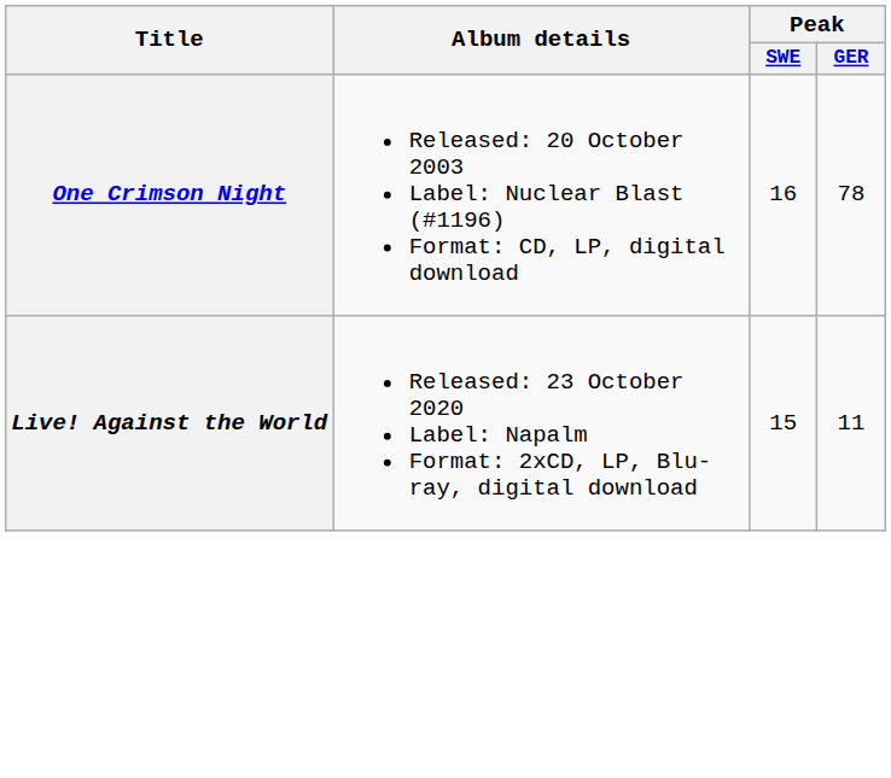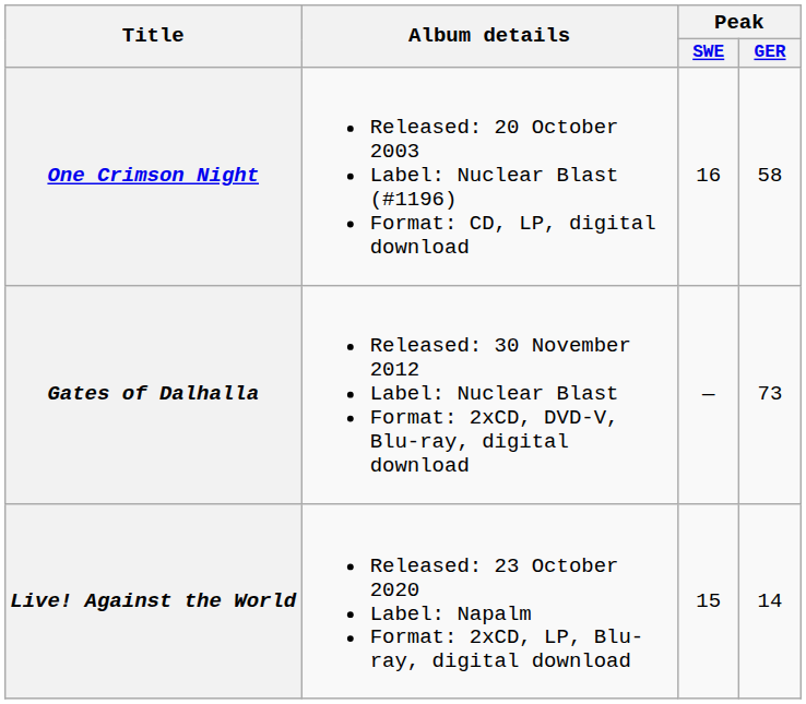One Crimson Night | Peak / GER: 78 -> 58
+ row: Gates of Dalhalla | Released: 30 November 2012 Label: Nuclear Blast Format: 2xCD, DVD-V, Blu-ray, digital download | — | 73
Live! Against the World | Peak / GER: 11 -> 14
